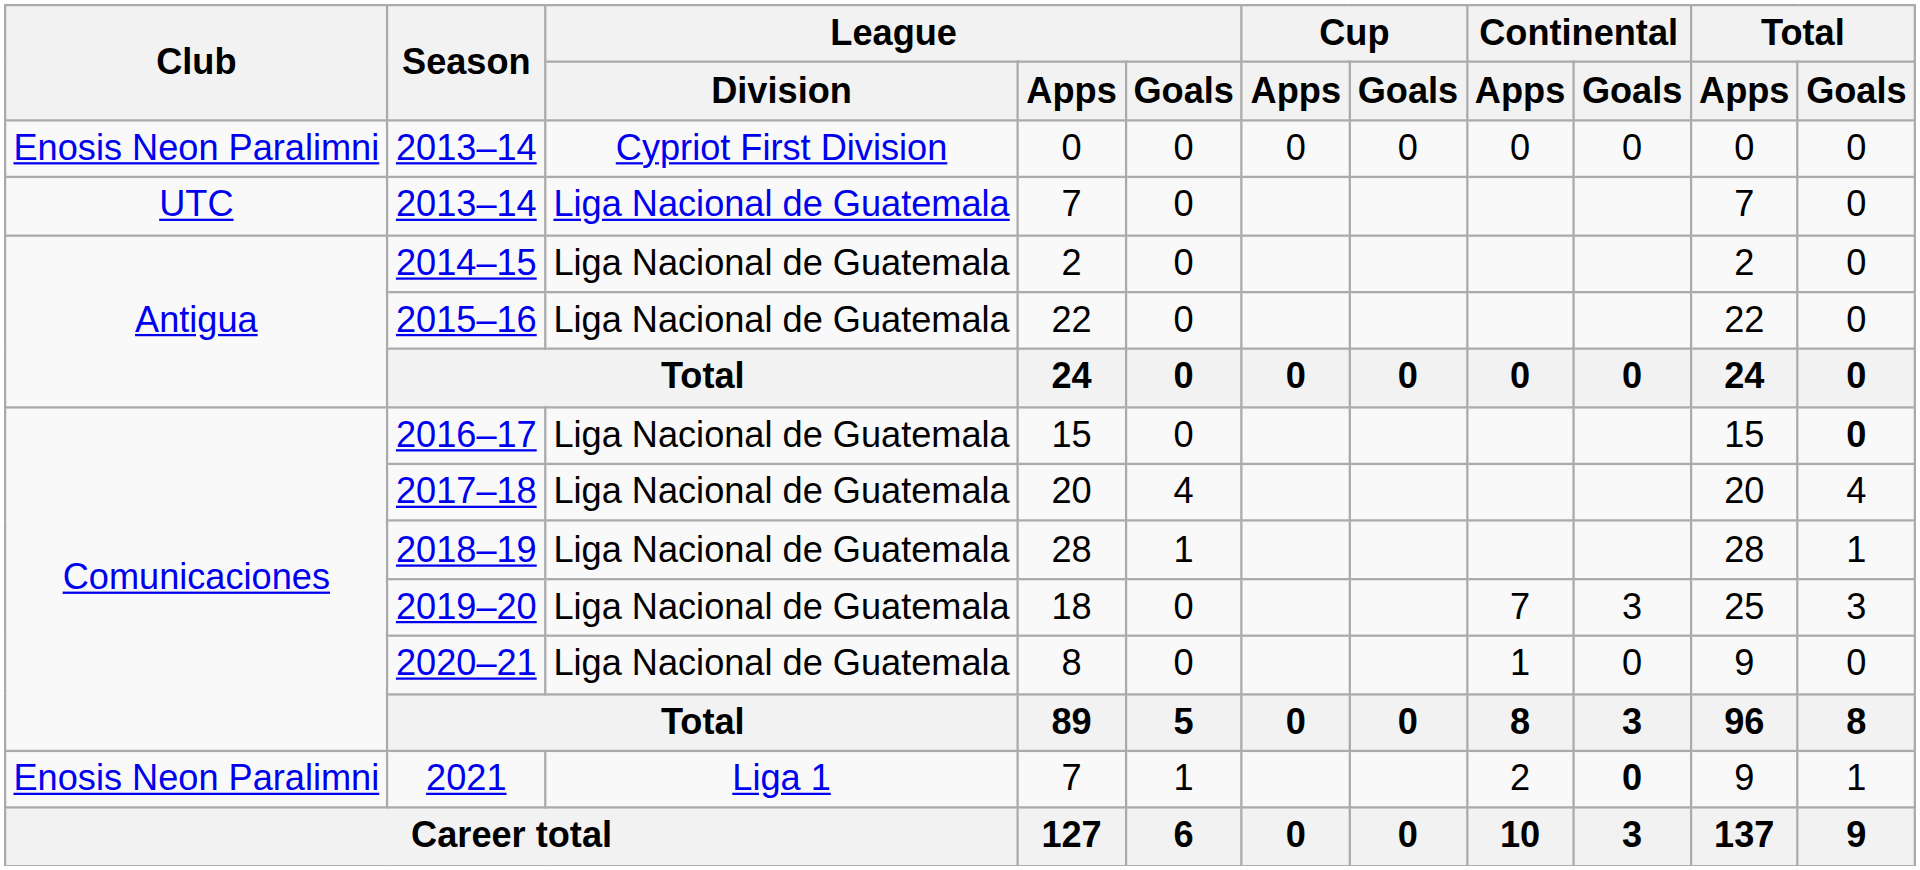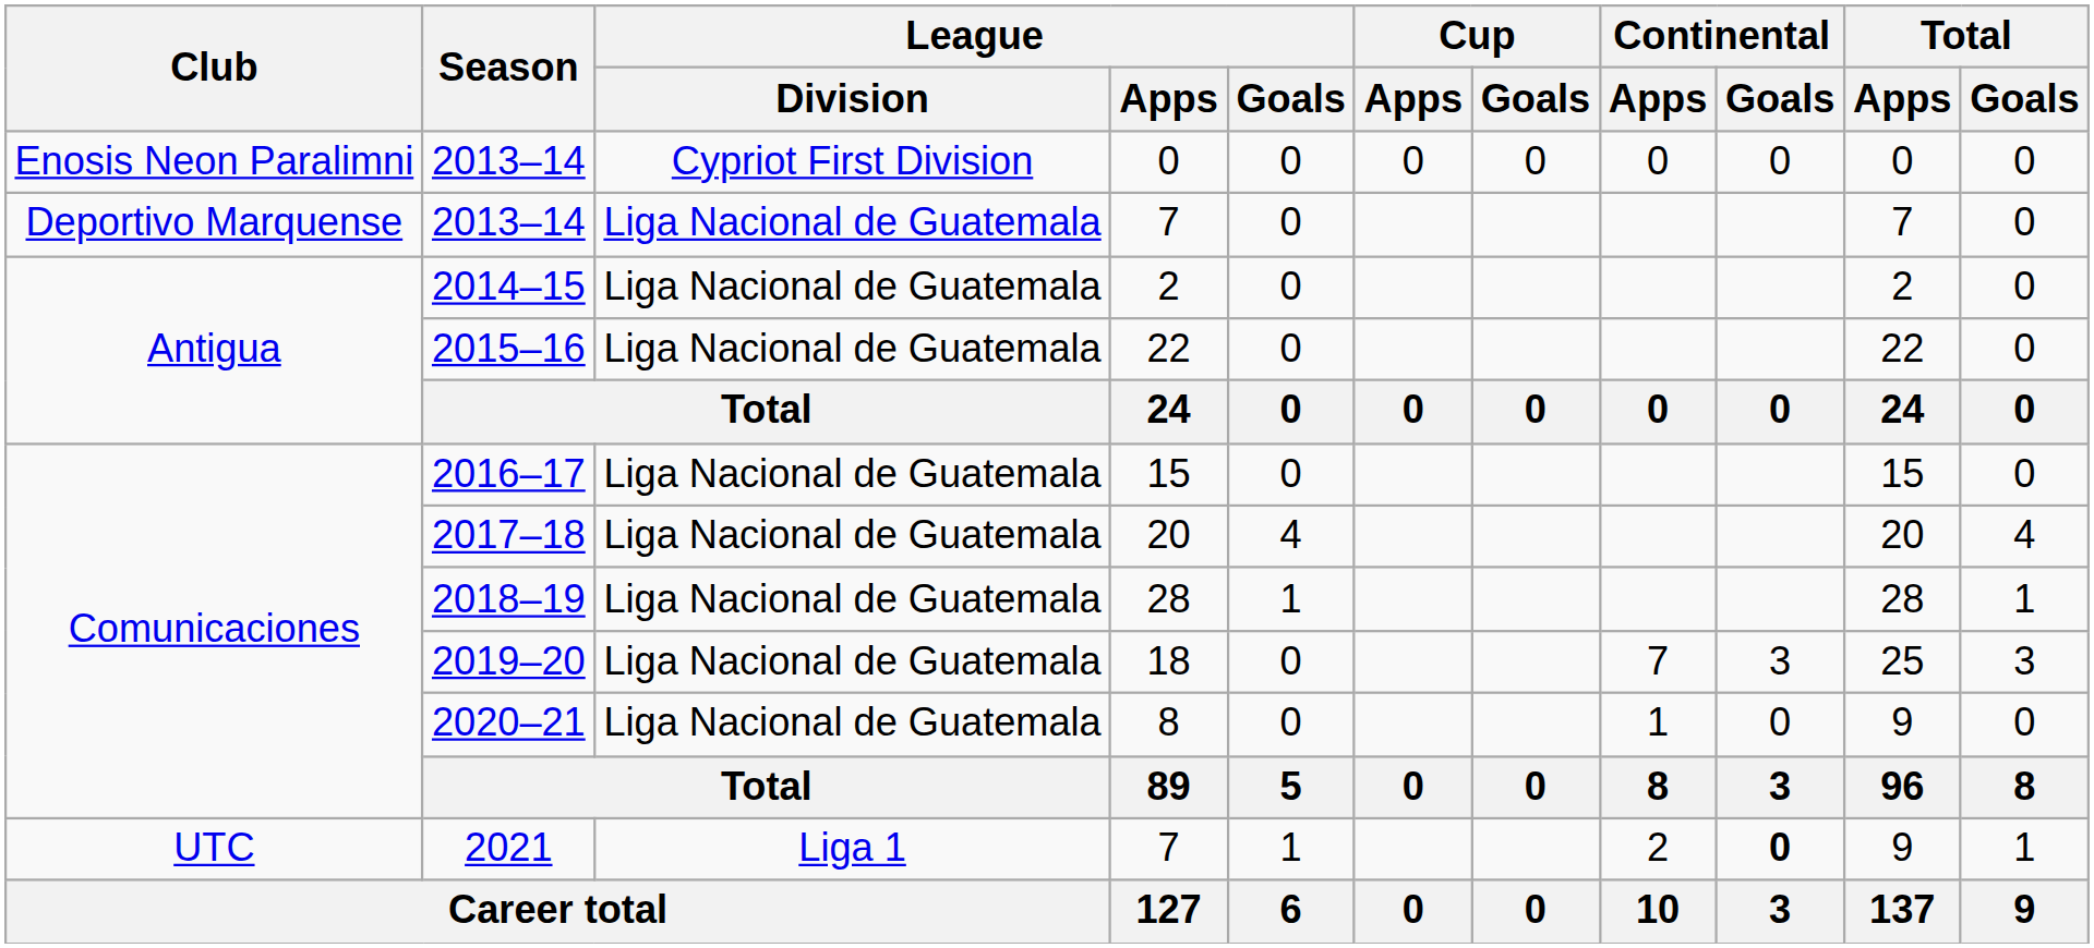2013–14 / 7 | Club: UTC -> Deportivo Marquense
2016–17 | Total / Goals: bold -> normal
2021 | Club: Enosis Neon Paralimni -> UTC
